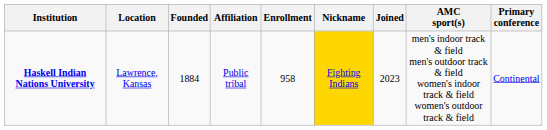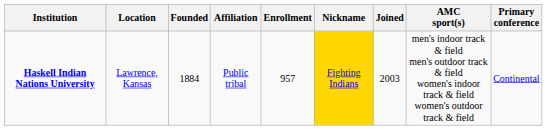Haskell Indian Nations University | Enrollment: 958 -> 957
Haskell Indian Nations University | Joined: 2023 -> 2003
